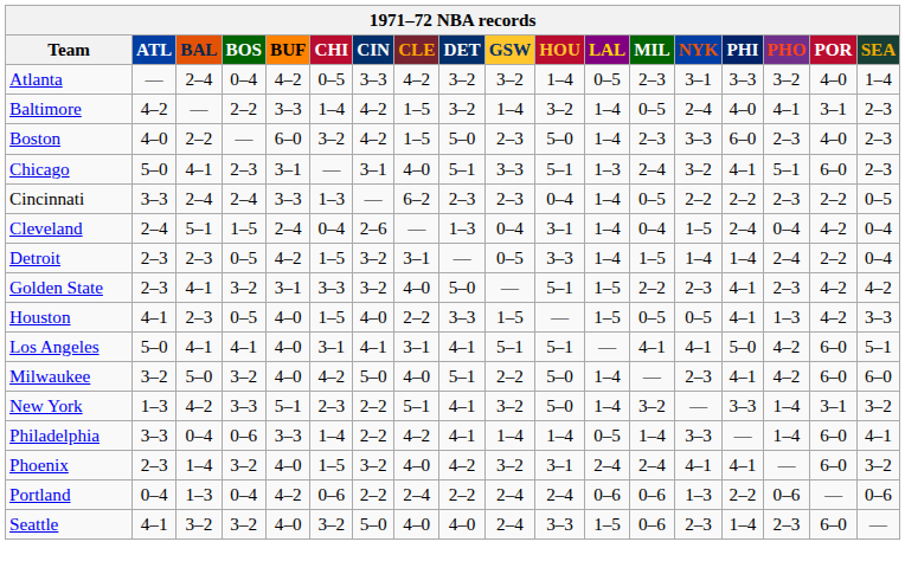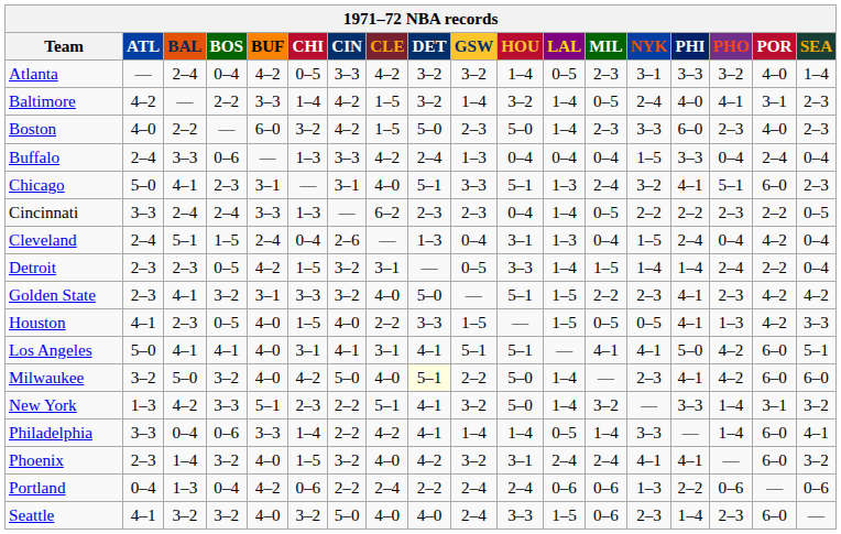+ row: Buffalo | 2–4 | 3–3 | 0–6 | — | 1–3 | 3–3 | 4–2 | 2–4 | 1–3 | 0–4 | 0–4 | 0–4 | 1–5 | 3–3 | 0–4 | 2–4 | 0–4
Cleveland | LAL: 1–4 -> 1–3
Milwaukee | DET: no background -> lightyellow background
